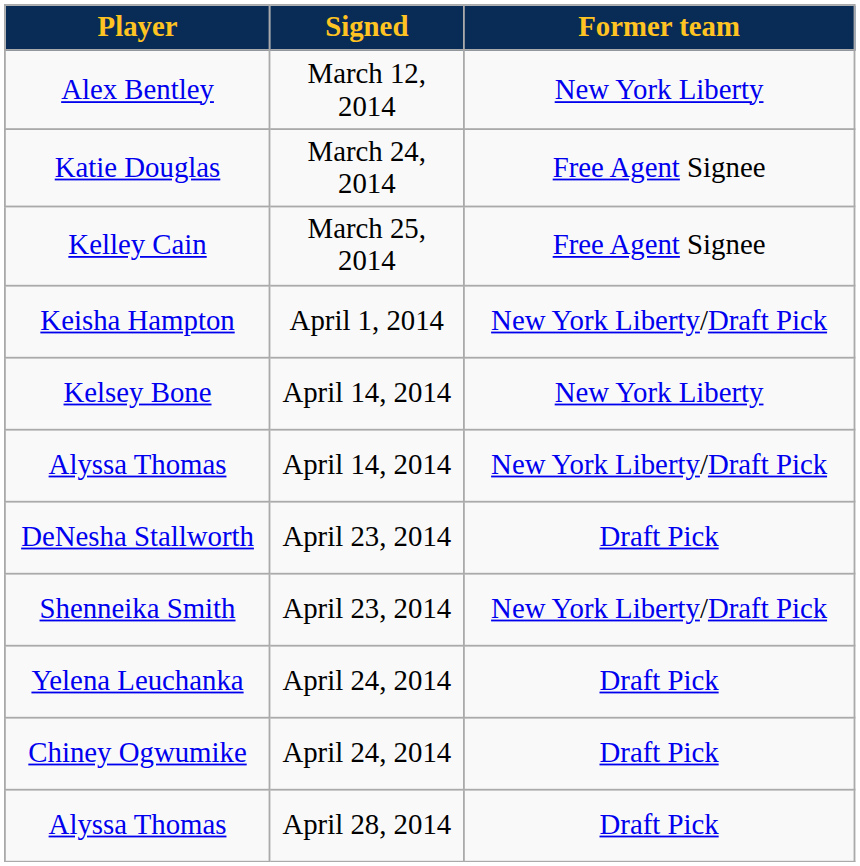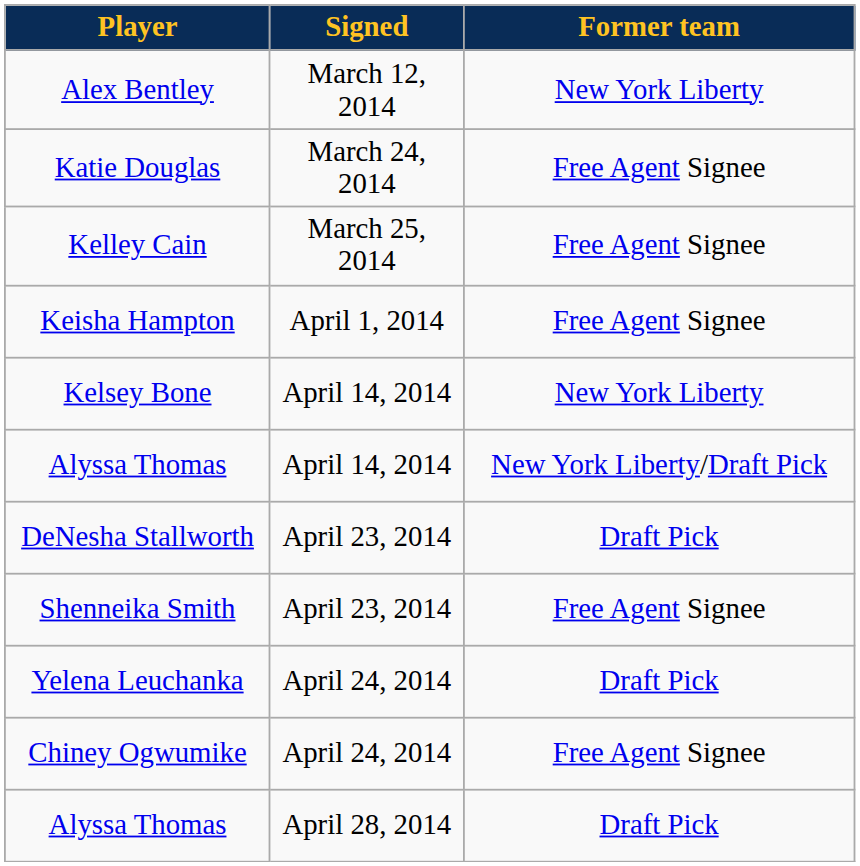Keisha Hampton | Former team: New York Liberty/Draft Pick -> Free Agent Signee
Shenneika Smith | Former team: New York Liberty/Draft Pick -> Free Agent Signee
Chiney Ogwumike | Former team: Draft Pick -> Free Agent Signee
